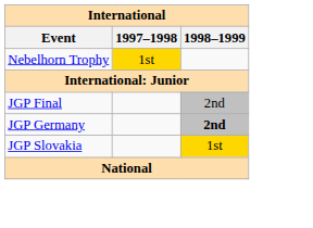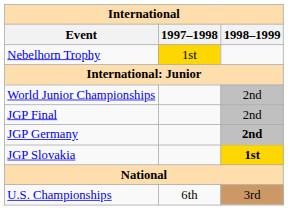+ row: World Junior Championships | 2nd
JGP Slovakia | 1998–1999: normal -> bold
+ row: U.S. Championships | 6th | 3rd
